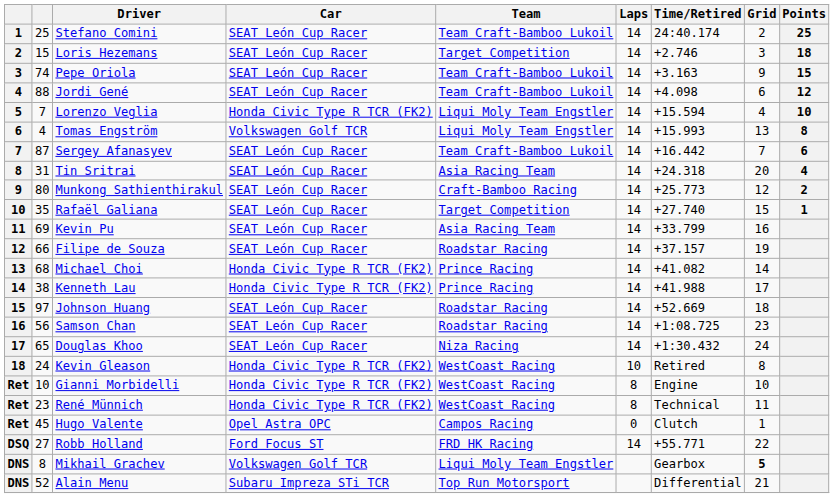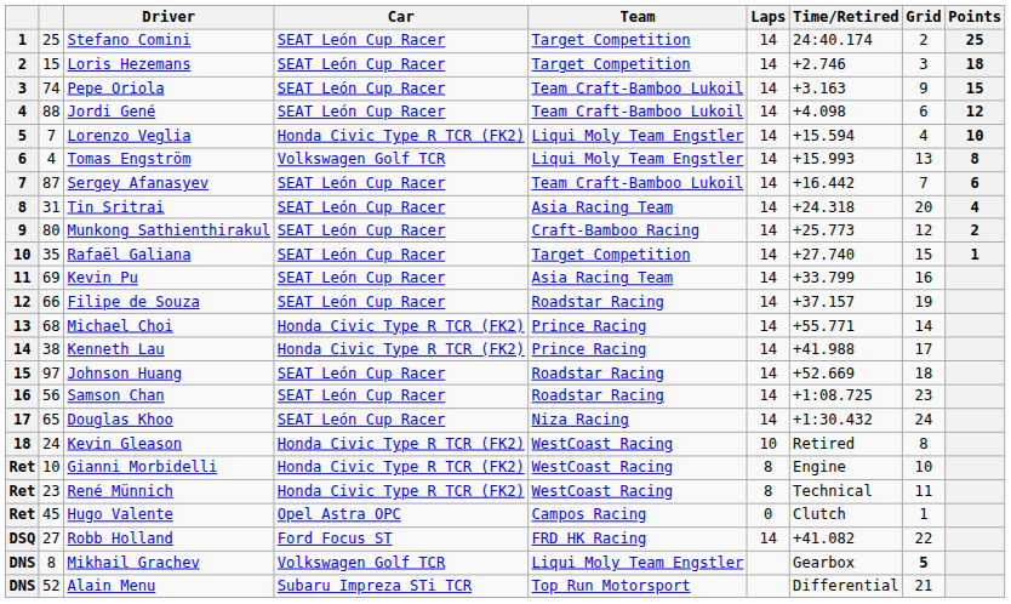Stefano Comini | Team: Team Craft-Bamboo Lukoil -> Target Competition
Michael Choi | Time/Retired: +41.082 -> +55.771
Robb Holland | Time/Retired: +55.771 -> +41.082
